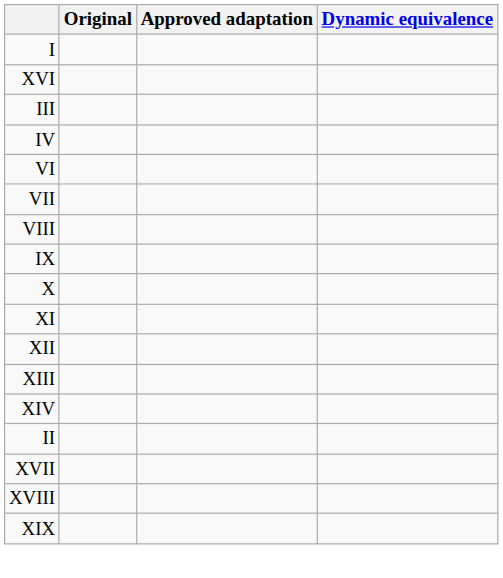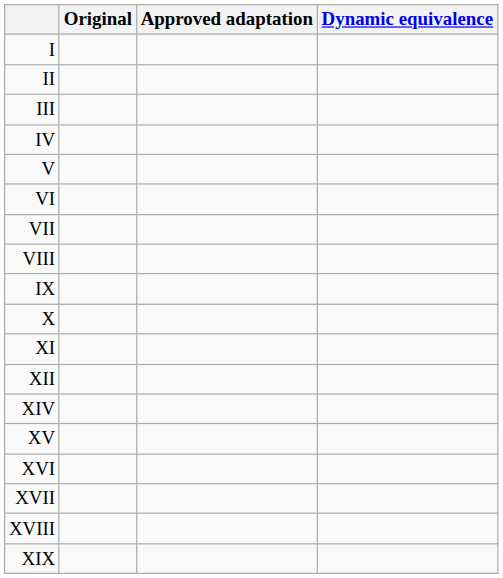rows swapped: II <-> XVI
+ row: V
- row: XIII
+ row: XV
